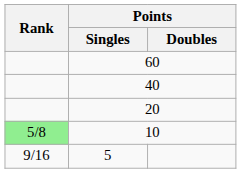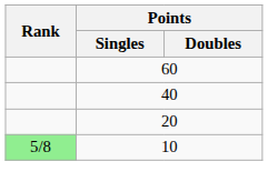- row: 9/16 | 5
